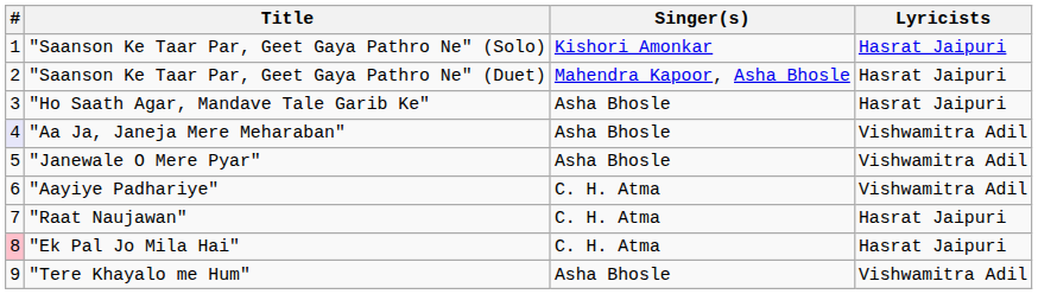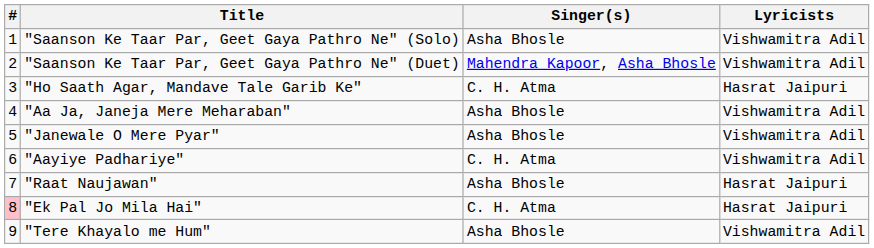"Saanson Ke Taar Par, Geet Gaya Pathro Ne" (Solo) | Singer(s): Kishori Amonkar -> Asha Bhosle
"Saanson Ke Taar Par, Geet Gaya Pathro Ne" (Solo) | Lyricists: Hasrat Jaipuri -> Vishwamitra Adil
"Saanson Ke Taar Par, Geet Gaya Pathro Ne" (Duet) | Lyricists: Hasrat Jaipuri -> Vishwamitra Adil
"Ho Saath Agar, Mandave Tale Garib Ke" | Singer(s): Asha Bhosle -> C. H. Atma
"Aa Ja, Janeja Mere Meharaban" | #: lavender background -> no background
"Raat Naujawan" | Singer(s): C. H. Atma -> Asha Bhosle
